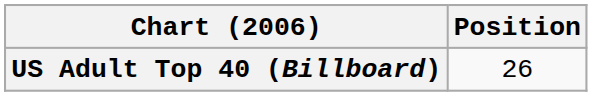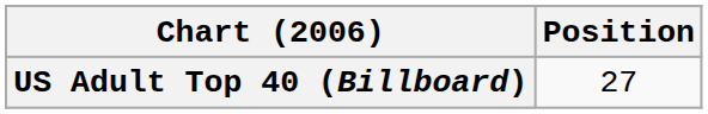US Adult Top 40 (Billboard) | Position: 26 -> 27
